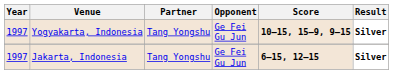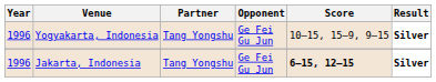Yogyakarta, Indonesia | Year: 1997 -> 1996
Yogyakarta, Indonesia | Score: bold -> normal
Jakarta, Indonesia | Year: 1997 -> 1996
